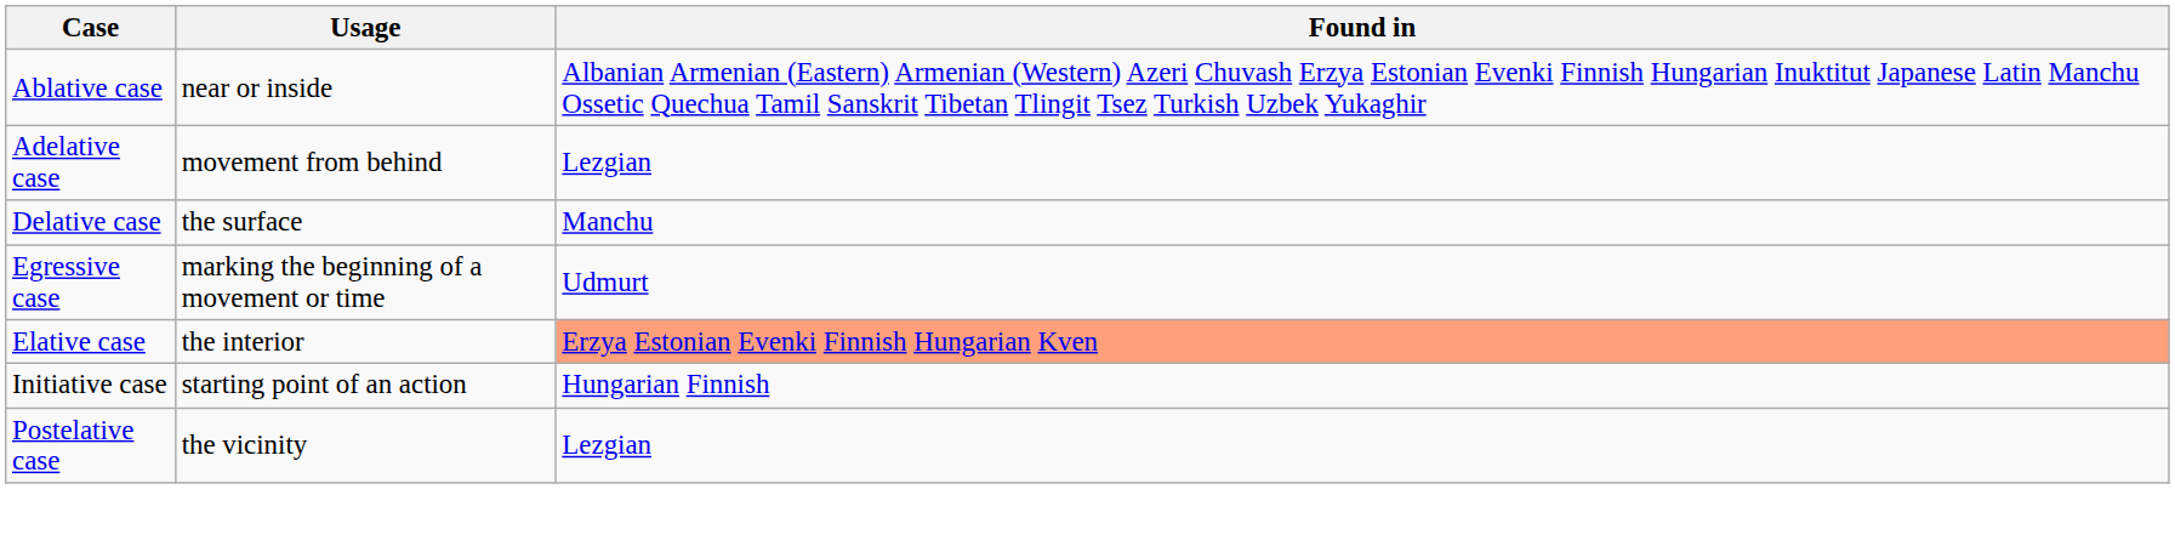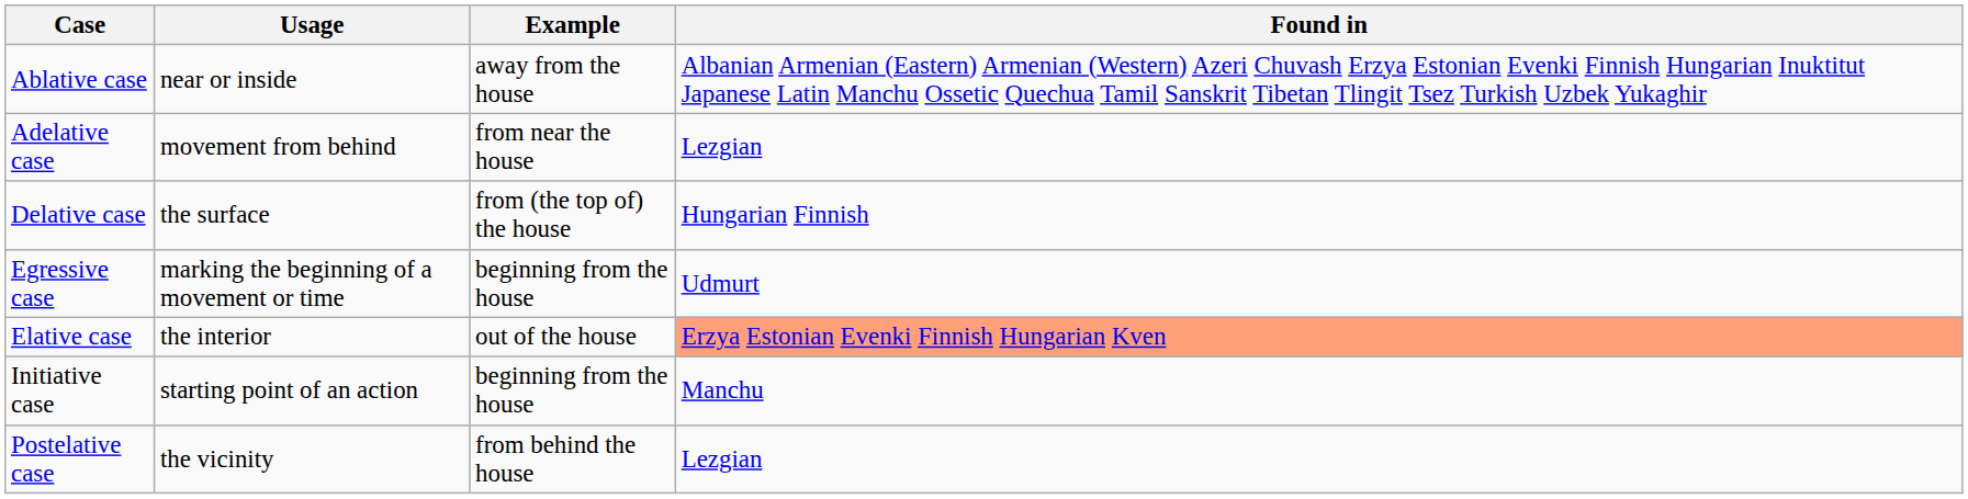+ column: Example | away from the house | from near the house | from (the top of) the house | beginning from the house | out of the house | beginning from the house | from behind the house
Delative case | Found in: Manchu -> Hungarian Finnish
Initiative case | Found in: Hungarian Finnish -> Manchu
